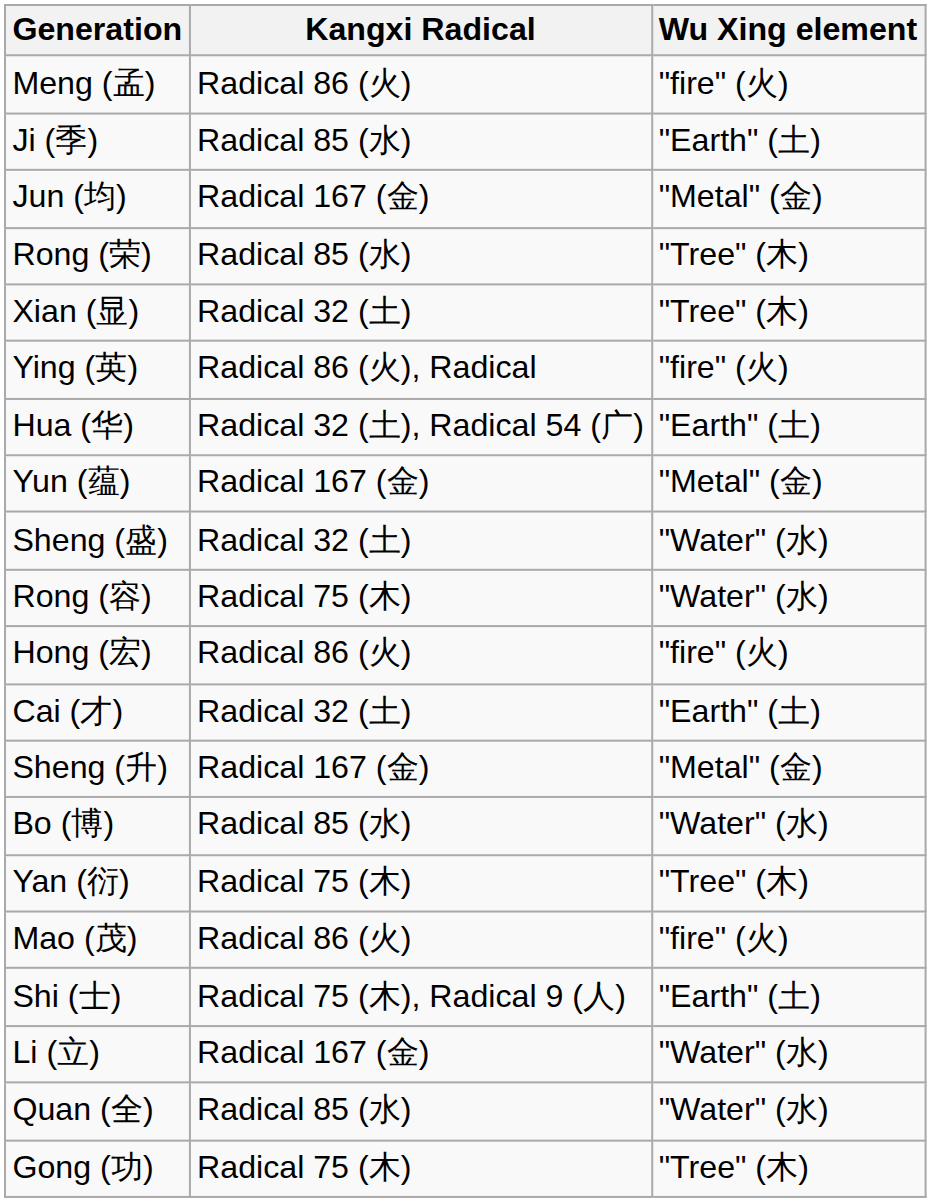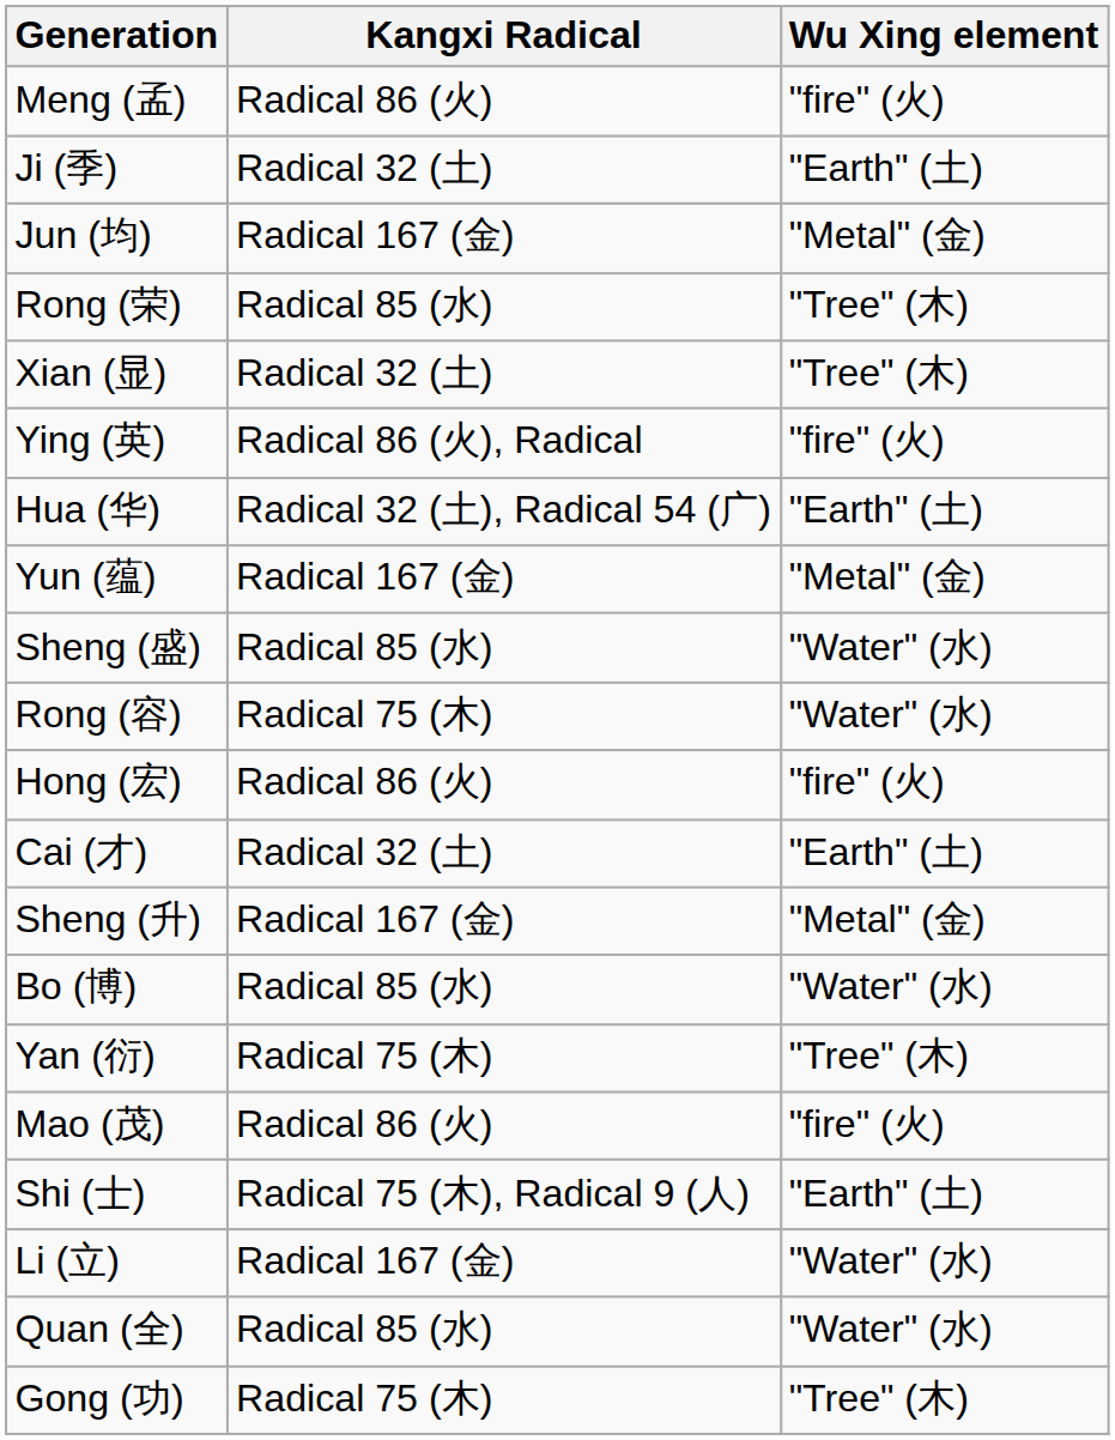Ji (季) | Kangxi Radical: Radical 85 (水) -> Radical 32 (土)
Sheng (盛) | Kangxi Radical: Radical 32 (土) -> Radical 85 (水)
